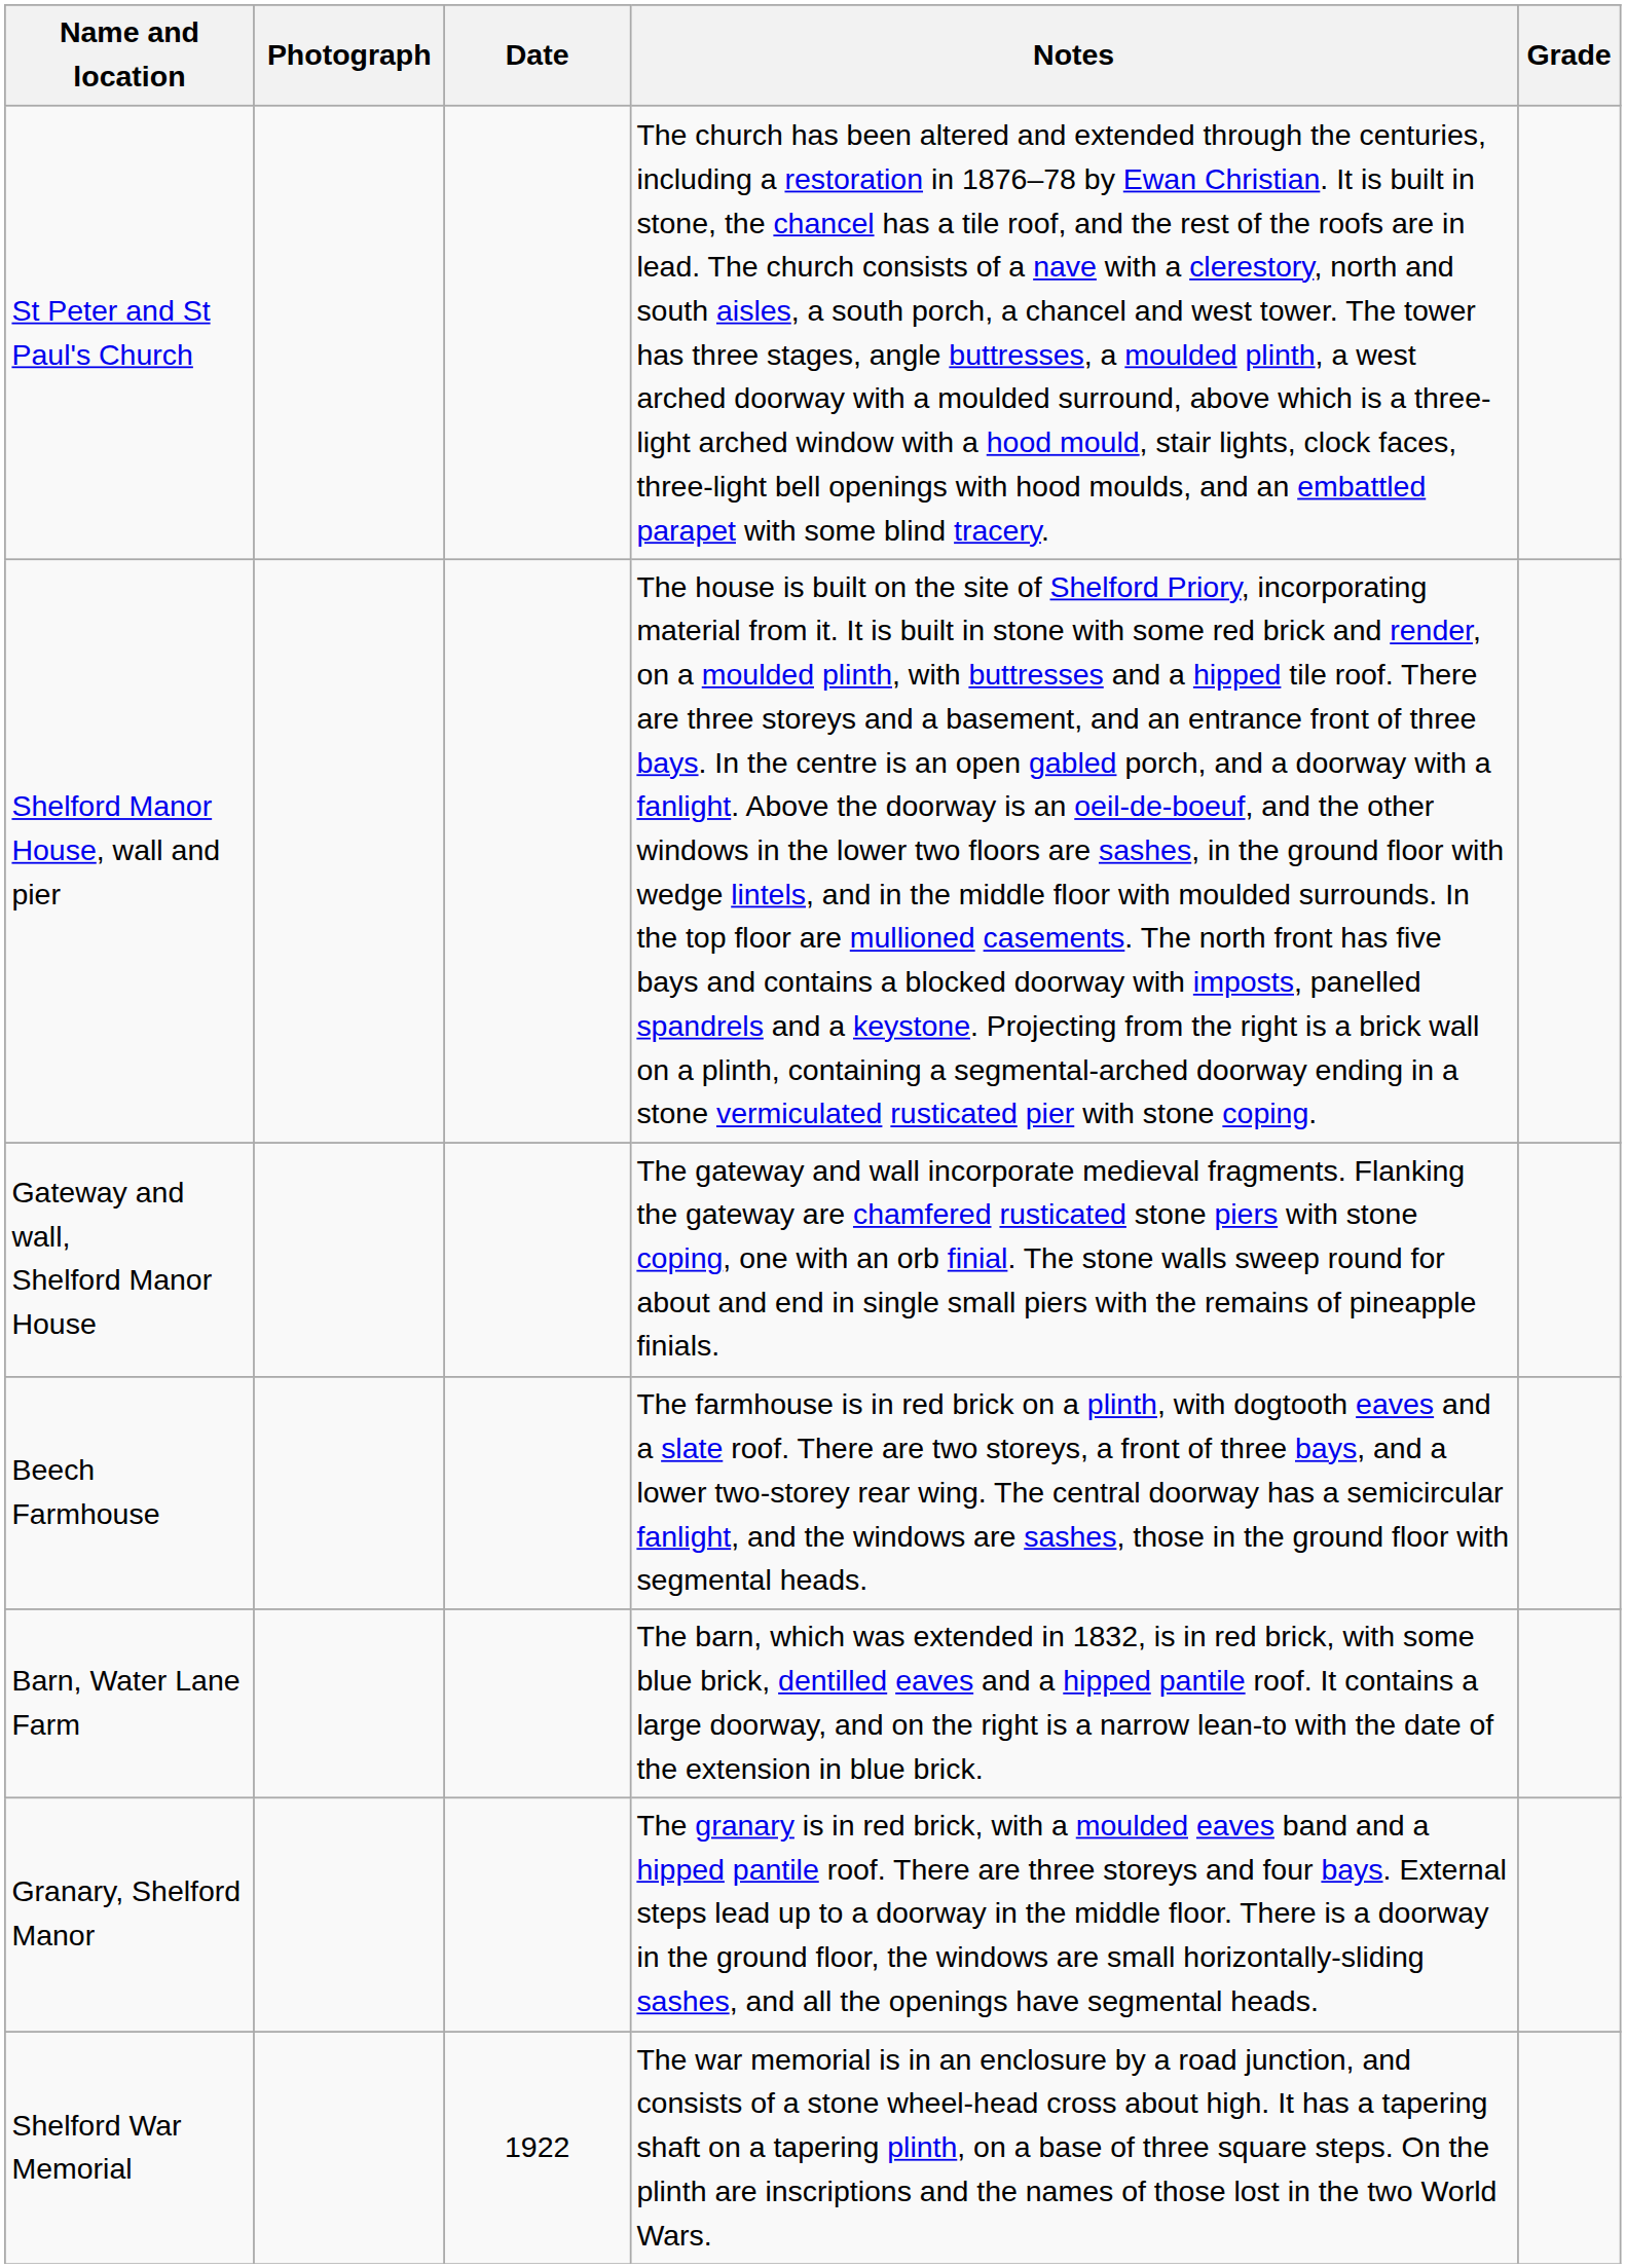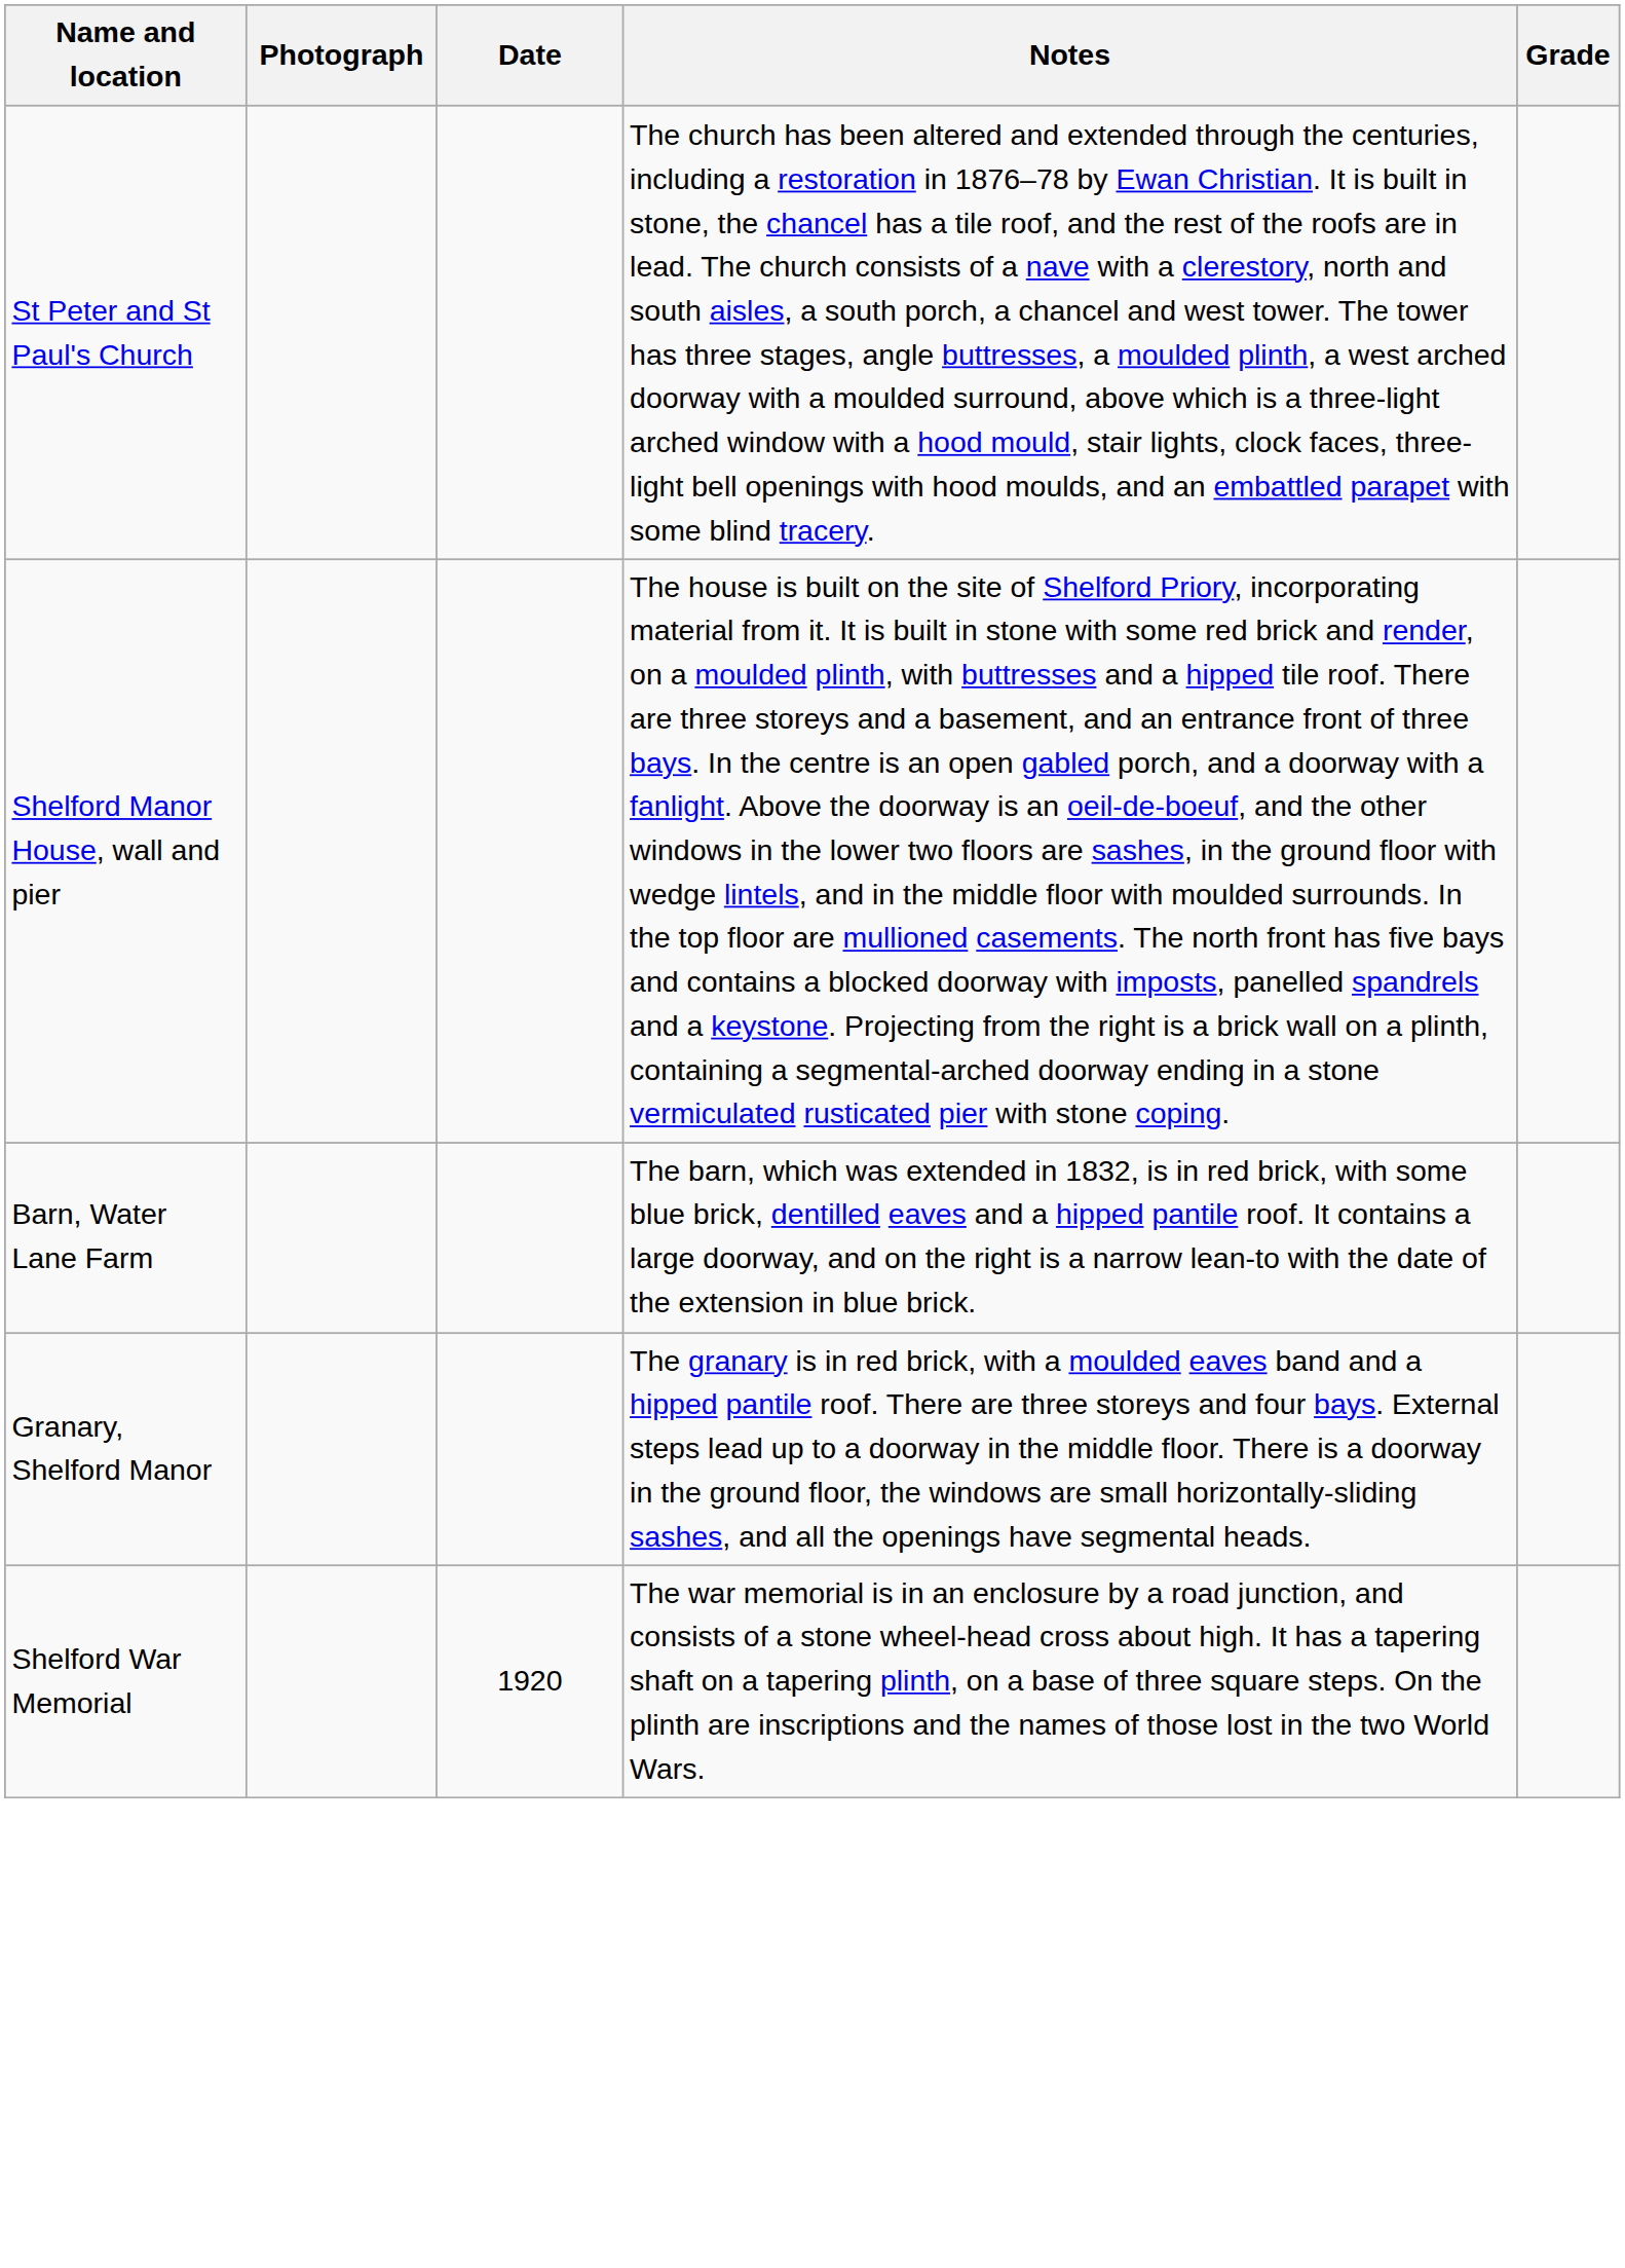- row: Gateway and wall, Shelford Manor House | The gateway and wall incorporate medieval fragments. Flanking the gateway are chamfered rusticated stone piers with stone coping, one with an orb finial. The stone walls sweep round for about and end in single small piers with the remains of pineapple finials.
- row: Beech Farmhouse | The farmhouse is in red brick on a plinth, with dogtooth eaves and a slate roof. There are two storeys, a front of three bays, and a lower two-storey rear wing. The central doorway has a semicircular fanlight, and the windows are sashes, those in the ground floor with segmental heads.
Shelford War Memorial | Date: 1922 -> 1920
